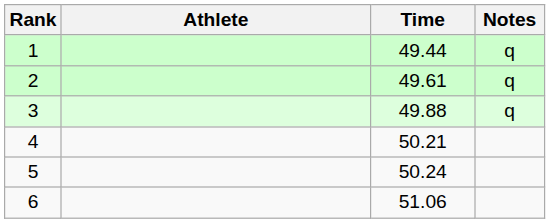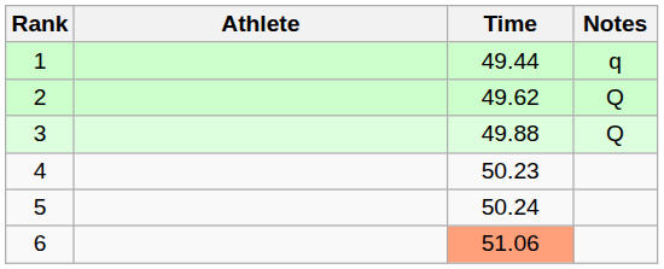2 | Time: 49.61 -> 49.62
2 | Notes: q -> Q
3 | Notes: q -> Q
4 | Time: 50.21 -> 50.23
6 | Time: no background -> lightsalmon background
